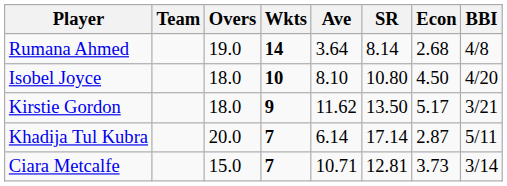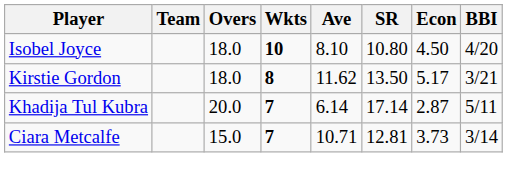- row: Rumana Ahmed | 19.0 | 14 | 3.64 | 8.14 | 2.68 | 4/8
Kirstie Gordon | Wkts: 9 -> 8
